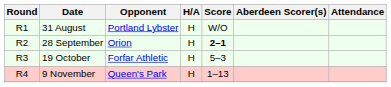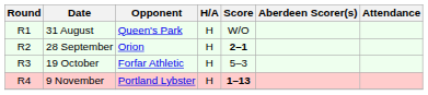31 August | Opponent: Portland Lybster -> Queen's Park
9 November | Opponent: Queen's Park -> Portland Lybster
9 November | Score: normal -> bold
